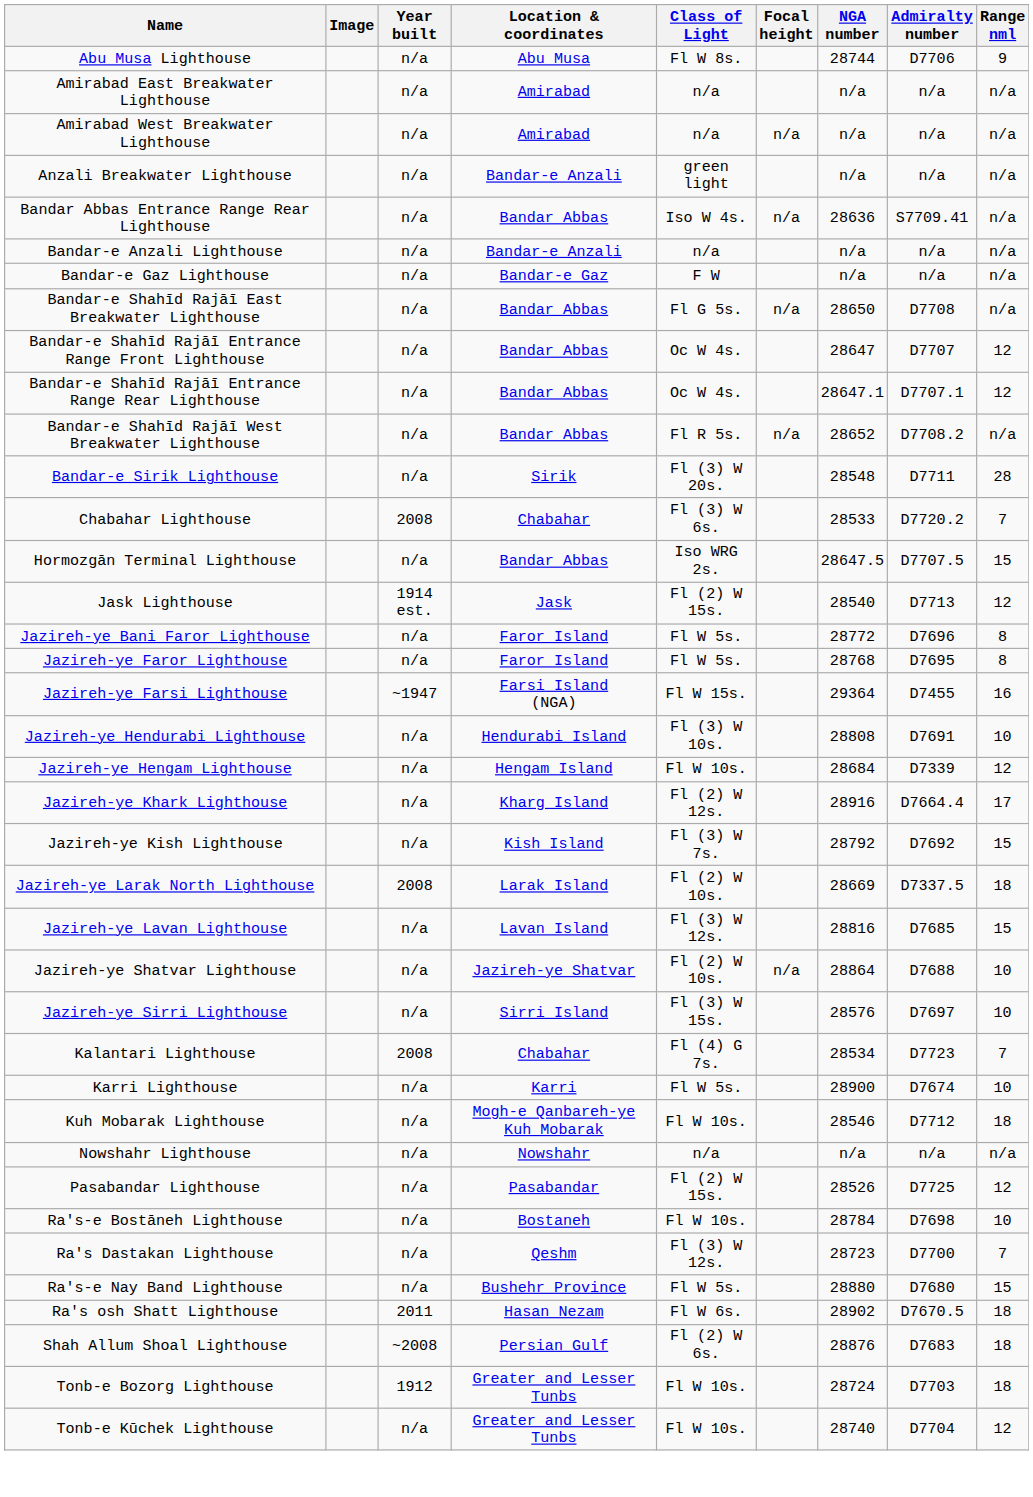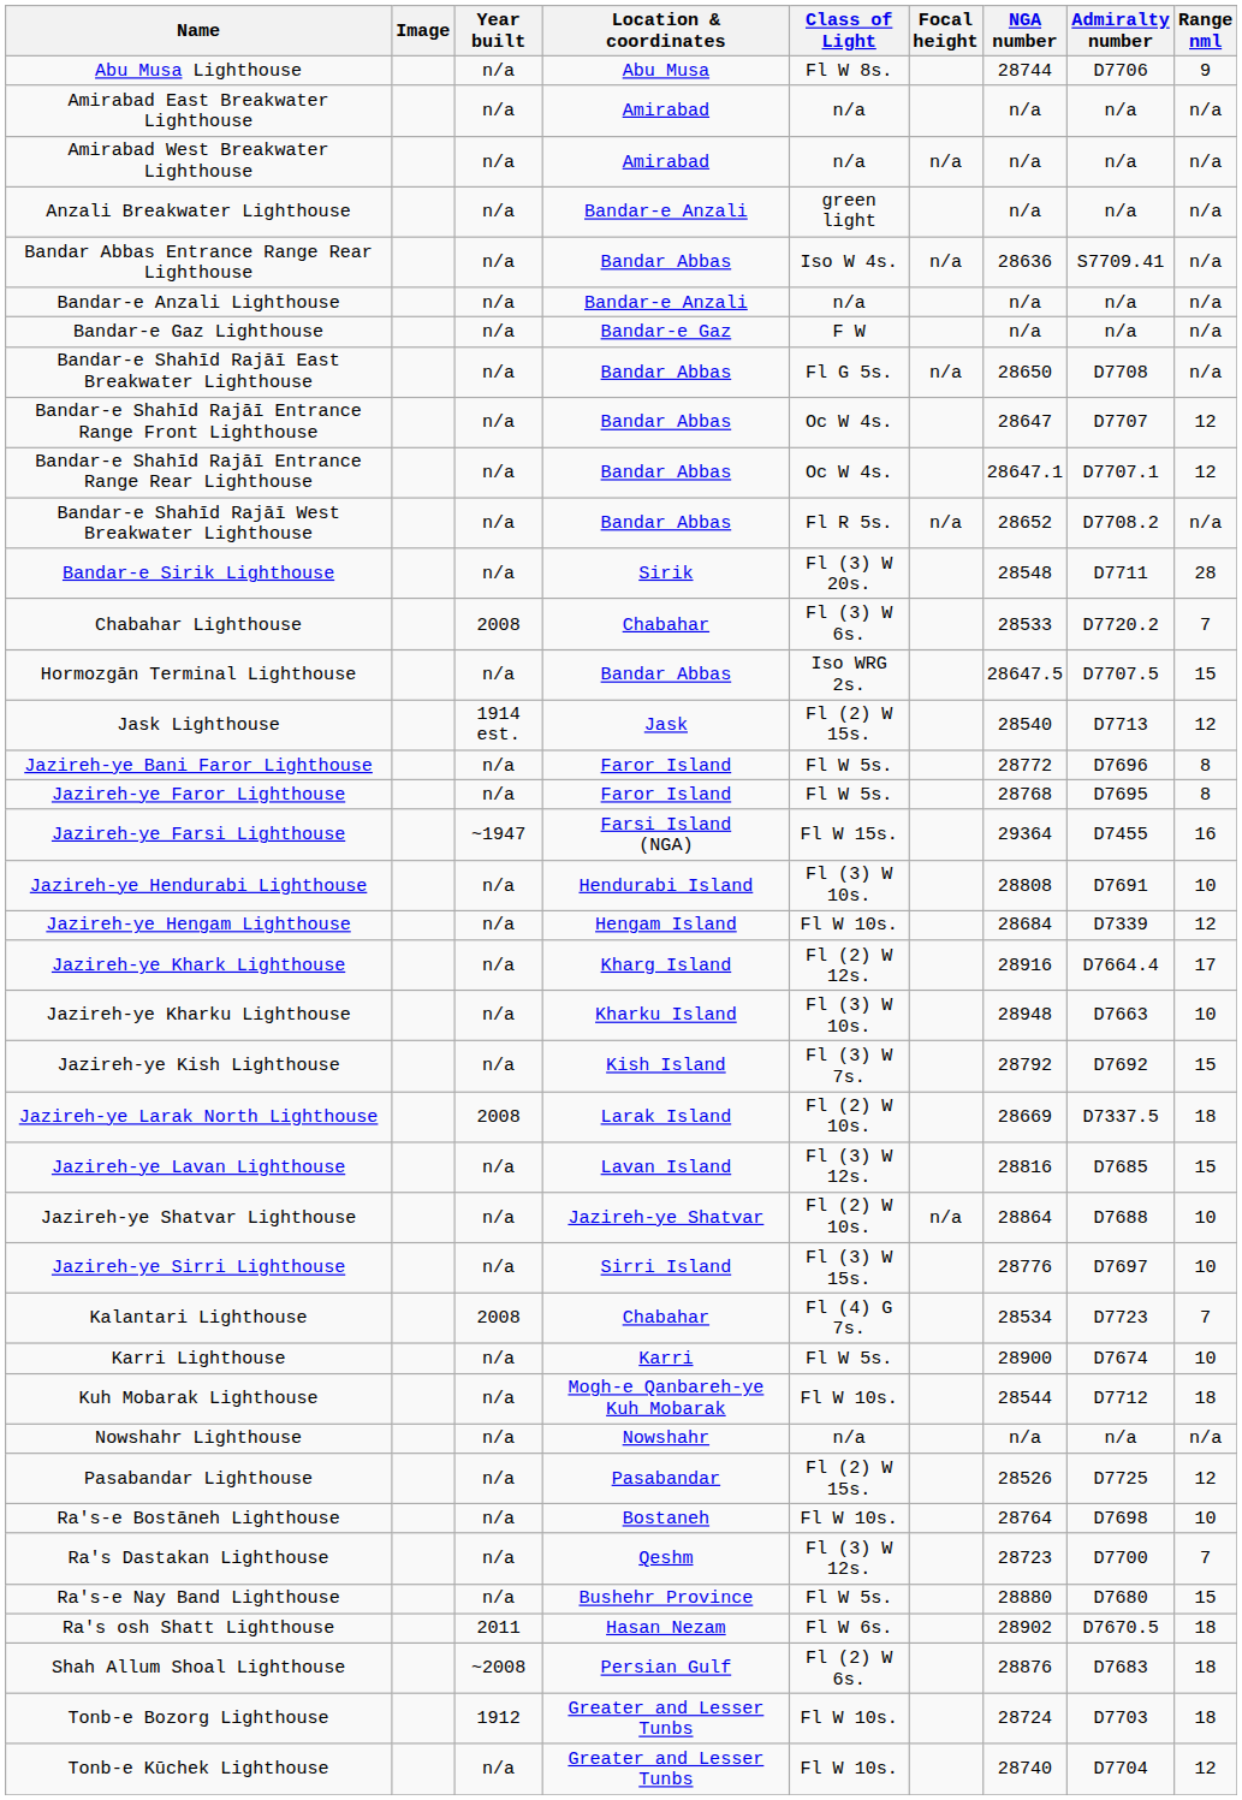+ row: Jazireh-ye Kharku Lighthouse | n/a | Kharku Island | Fl (3) W 10s. | 28948 | D7663 | 10
Jazireh-ye Sirri Lighthouse | NGA number: 28576 -> 28776
Kuh Mobarak Lighthouse | NGA number: 28546 -> 28544
Ra's-e Bostāneh Lighthouse | NGA number: 28784 -> 28764
